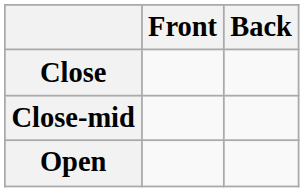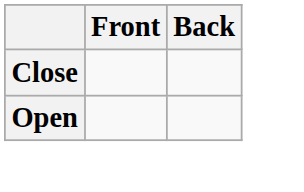- row: Close-mid
